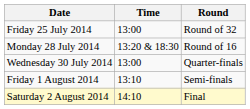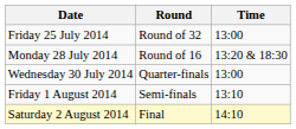columns swapped: Time <-> Round
